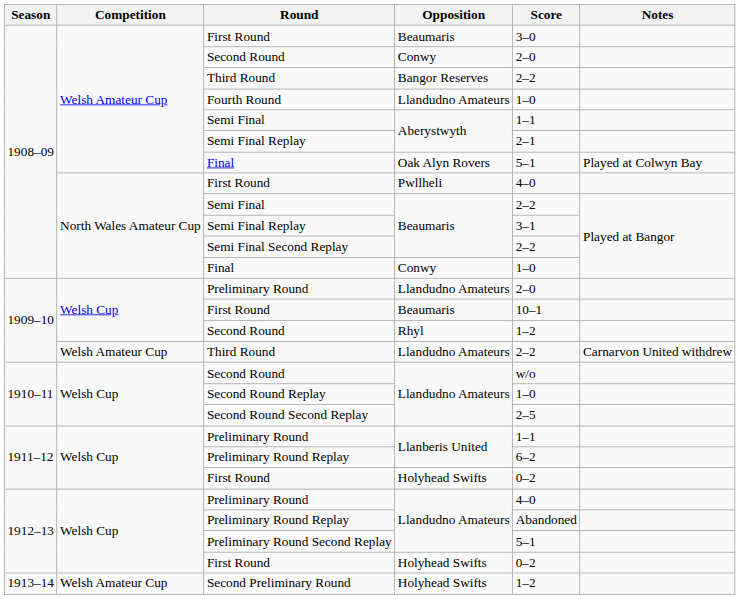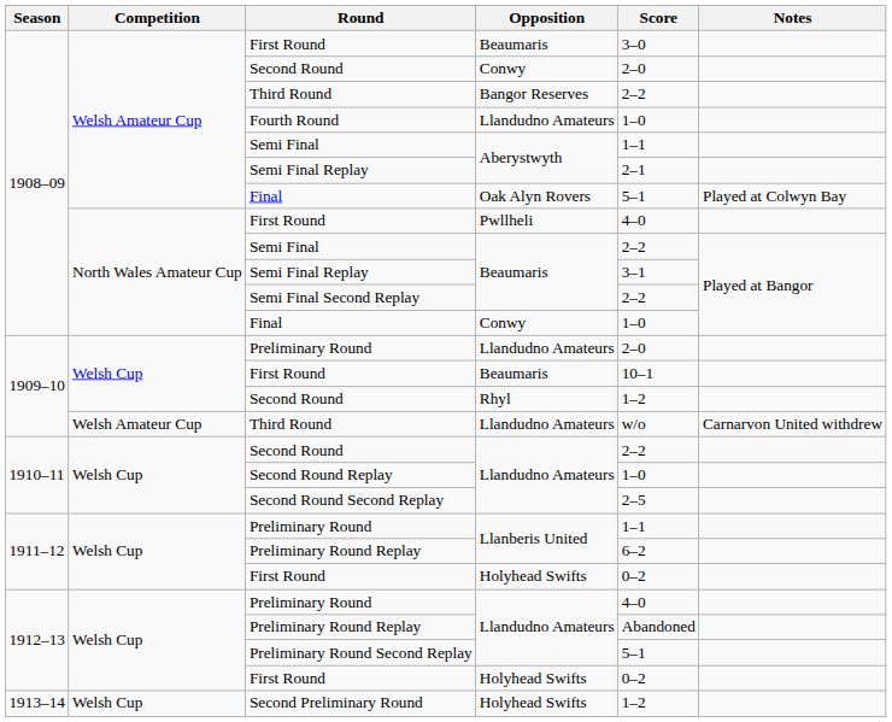Third Round / Llandudno Amateurs | Score: 2–2 -> w/o
Second Round / Llandudno Amateurs | Score: w/o -> 2–2
Second Preliminary Round | Competition: Welsh Amateur Cup -> Welsh Cup
